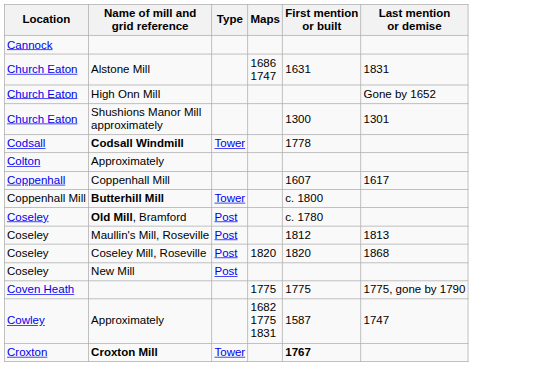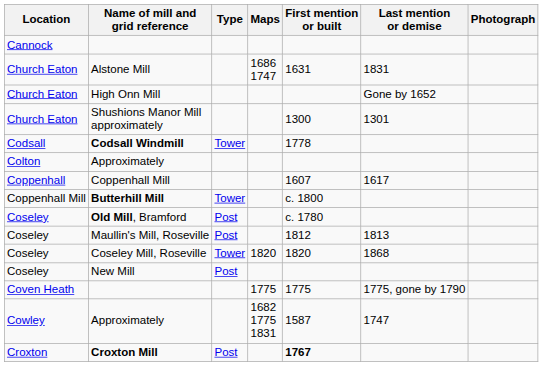+ column: Photograph
Coseley Mill, Roseville | Type: Post -> Tower
Croxton Mill | Type: Tower -> Post
